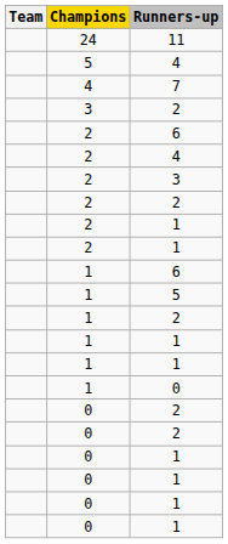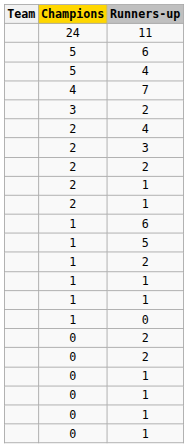+ row: 5 | 6
- row: 2 | 6
